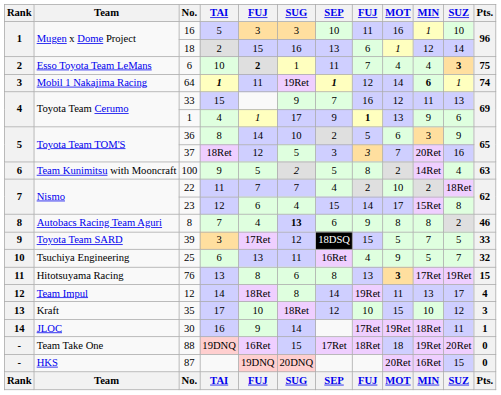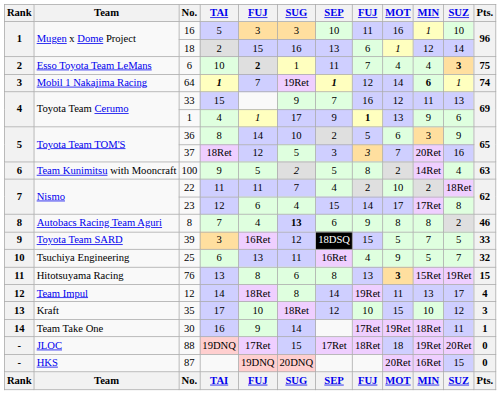64 | column 5: 11 -> 7
22 | column 5: 7 -> 11
23 | MIN: 15Ret -> 17Ret
39 | column 5: 17Ret -> 16Ret
76 | MIN: 17Ret -> 15Ret
30 | Team: JLOC -> Team Take One
88 | Team: Team Take One -> JLOC
88 | column 5: 16Ret -> 17Ret
